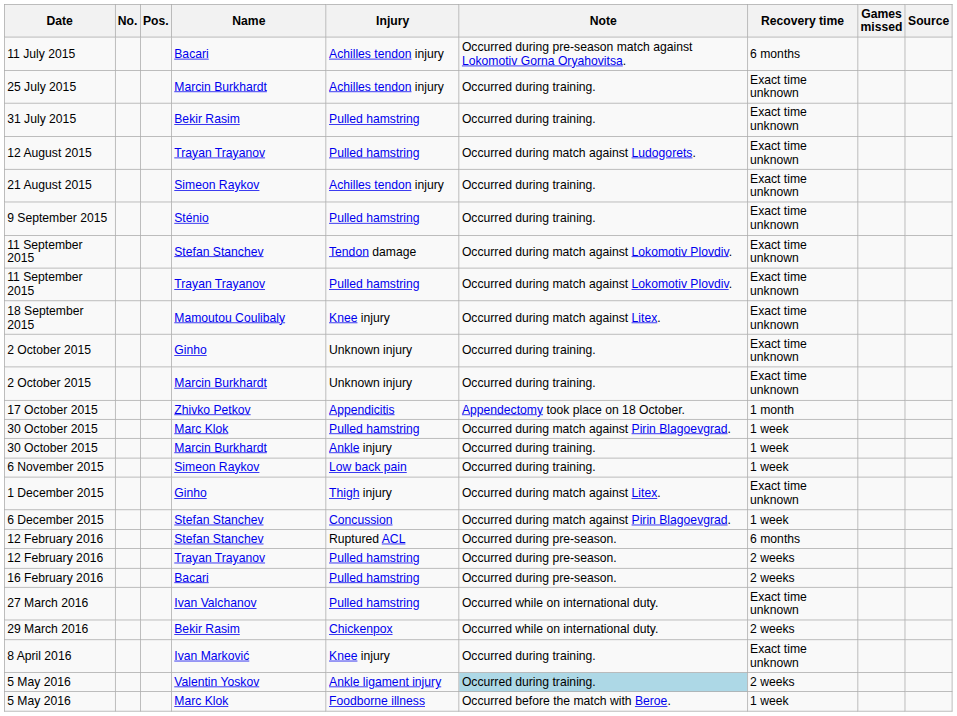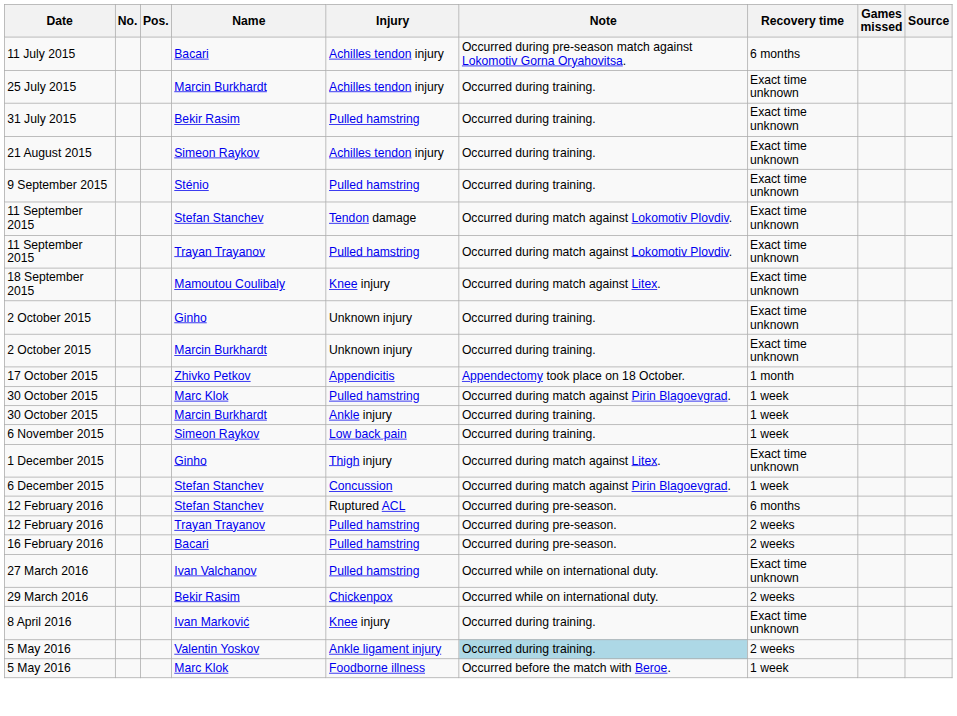- row: 12 August 2015 | Trayan Trayanov | Pulled hamstring | Occurred during match against Ludogorets. | Exact time unknown
